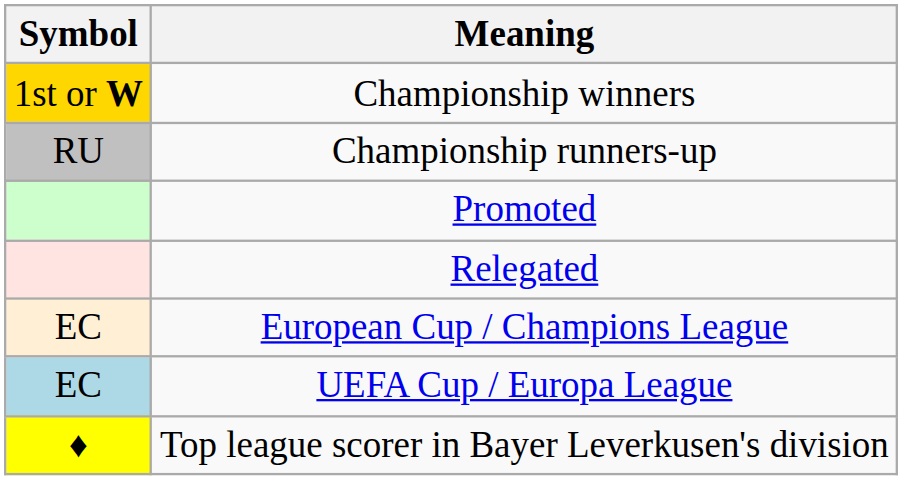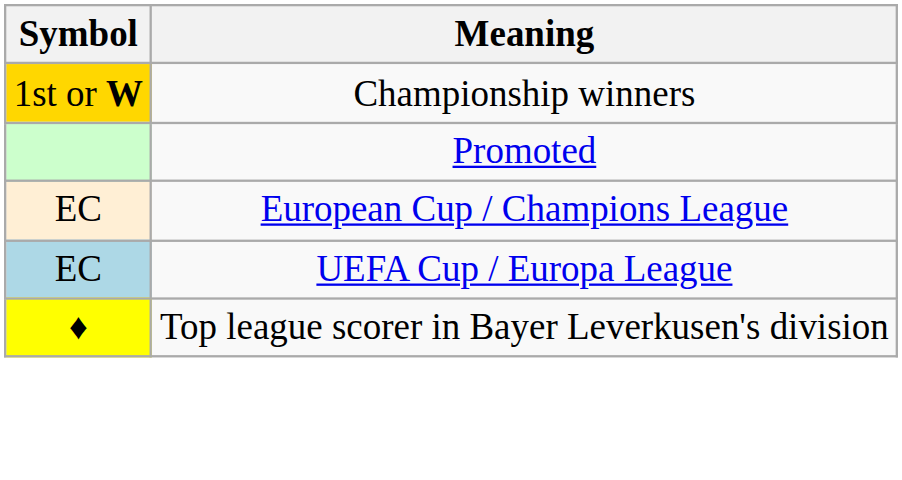- row: RU | Championship runners-up
- row: Relegated
